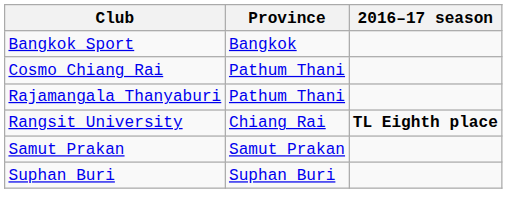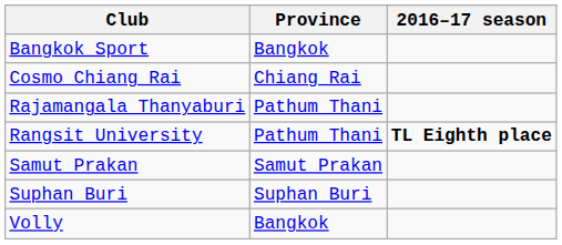Cosmo Chiang Rai | Province: Pathum Thani -> Chiang Rai
Rangsit University | Province: Chiang Rai -> Pathum Thani
+ row: Volly | Bangkok
